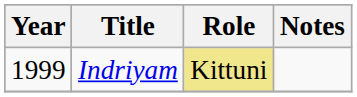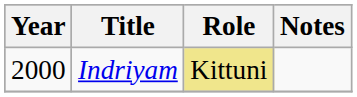Indriyam | Year: 1999 -> 2000
